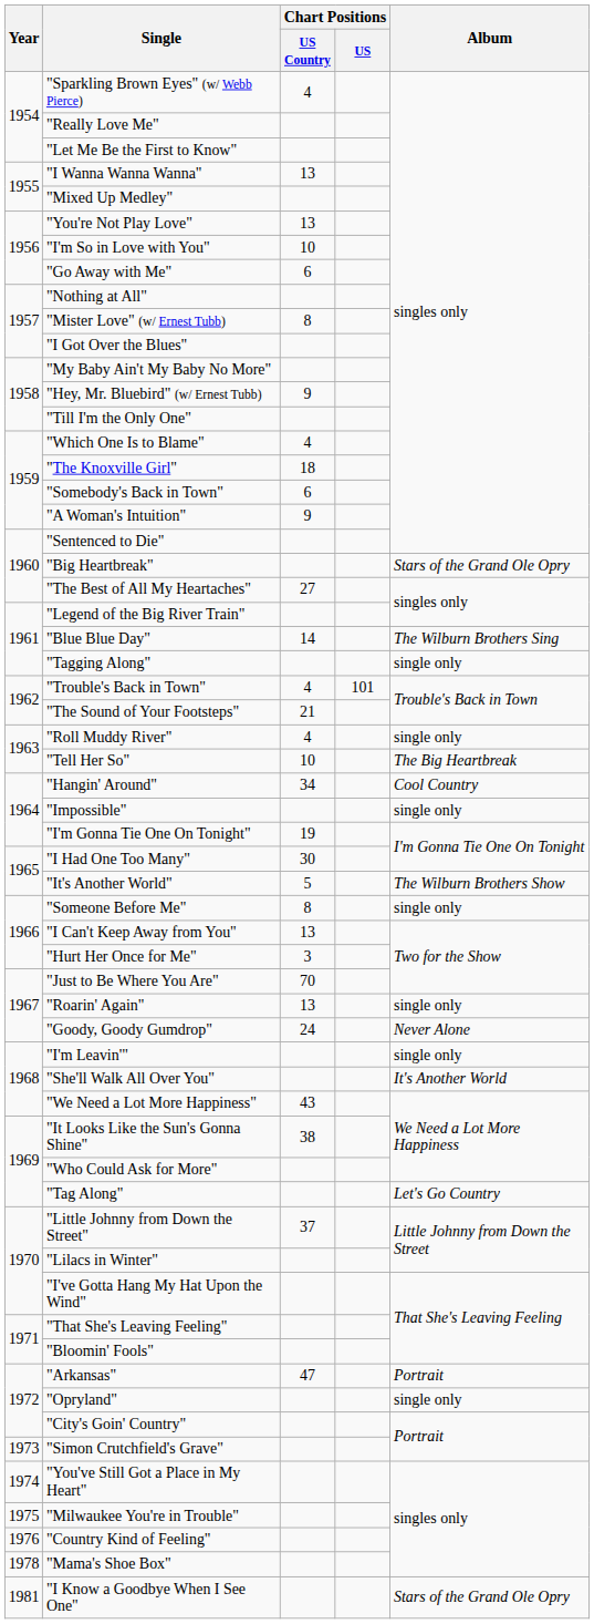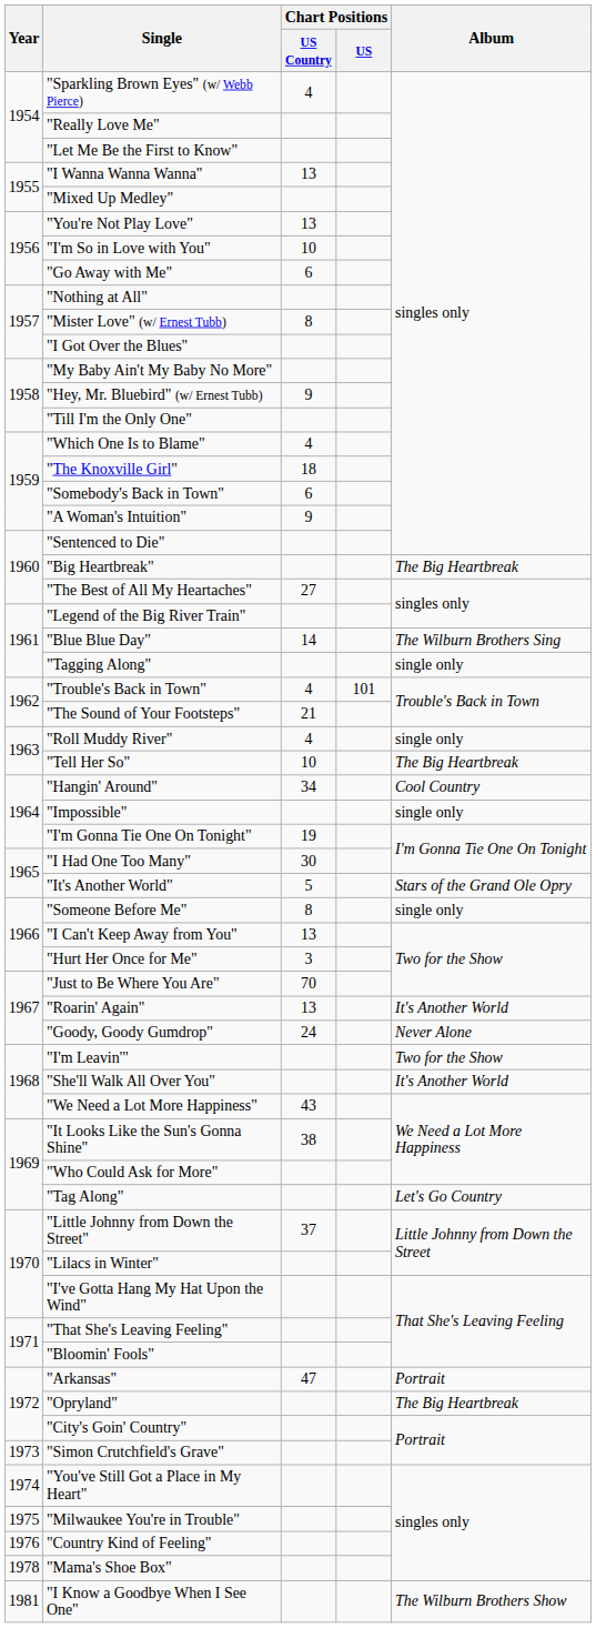"Big Heartbreak" | Album: Stars of the Grand Ole Opry -> The Big Heartbreak
"It's Another World" | Album: The Wilburn Brothers Show -> Stars of the Grand Ole Opry
"Roarin' Again" | Album: single only -> It's Another World
"I'm Leavin'" | Album: single only -> Two for the Show
"Opryland" | Album: single only -> The Big Heartbreak
"I Know a Goodbye When I See One" | Album: Stars of the Grand Ole Opry -> The Wilburn Brothers Show
